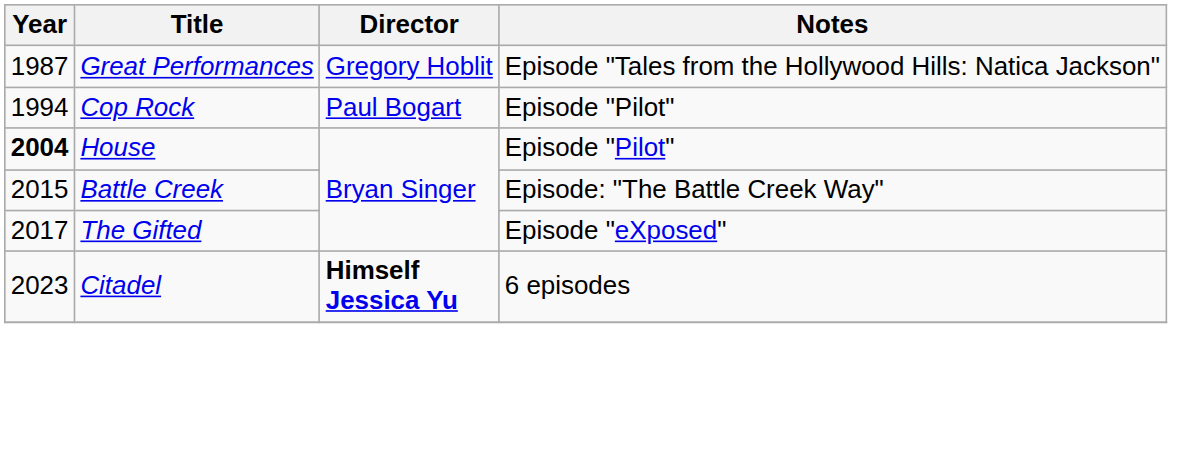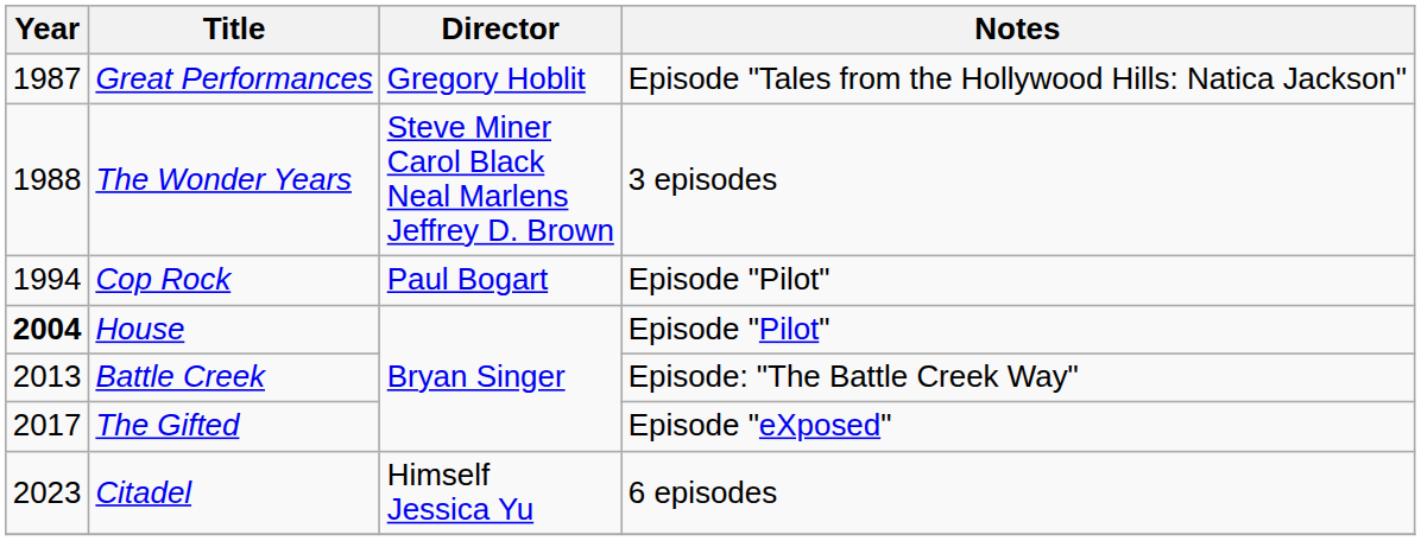+ row: 1988 | The Wonder Years | Steve Miner Carol Black Neal Marlens Jeffrey D. Brown | 3 episodes
Battle Creek | Year: 2015 -> 2013
Citadel | Director: bold -> normal
